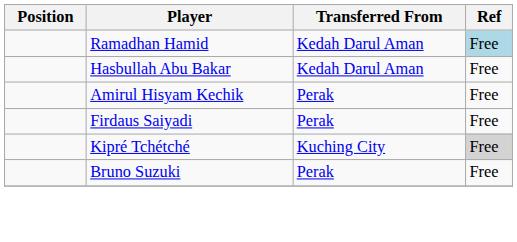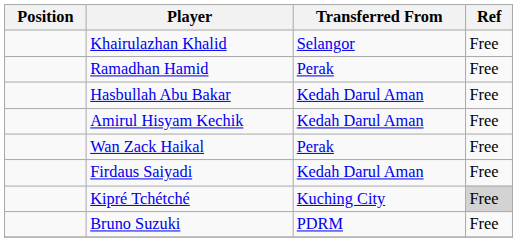+ row: Khairulazhan Khalid | Selangor | Free
Ramadhan Hamid | Transferred From: Kedah Darul Aman -> Perak
Ramadhan Hamid | Ref: lightblue background -> no background
Amirul Hisyam Kechik | Transferred From: Perak -> Kedah Darul Aman
+ row: Wan Zack Haikal | Perak | Free
Firdaus Saiyadi | Transferred From: Perak -> Kedah Darul Aman
Bruno Suzuki | Transferred From: Perak -> PDRM
